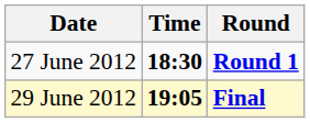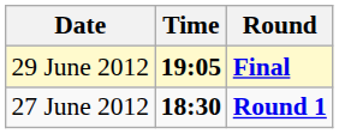rows swapped: 27 June 2012 <-> 29 June 2012
